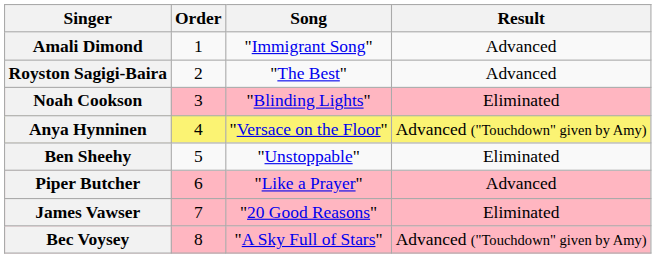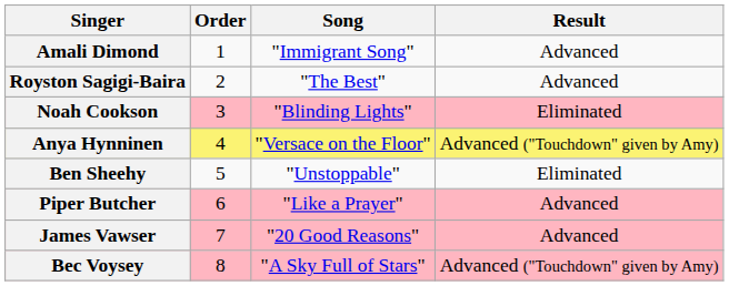James Vawser | Result: Eliminated -> Advanced
